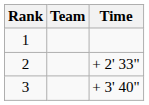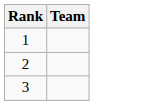- column: Time | + 2' 33" | + 3' 40"
